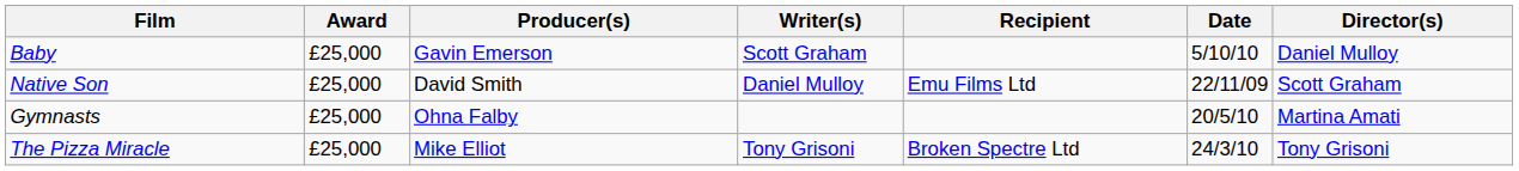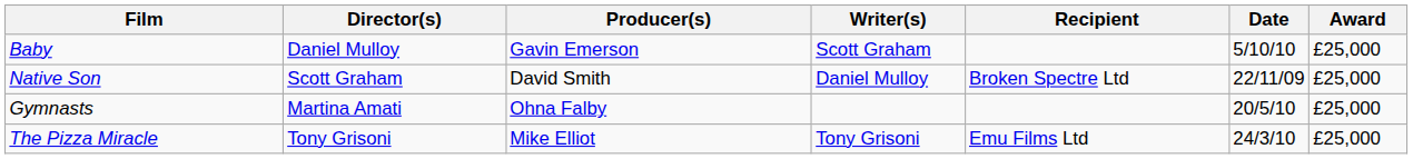columns swapped: Director(s) <-> Award
Native Son | Recipient: Emu Films Ltd -> Broken Spectre Ltd
The Pizza Miracle | Recipient: Broken Spectre Ltd -> Emu Films Ltd
